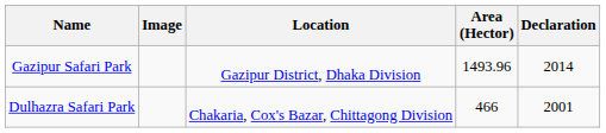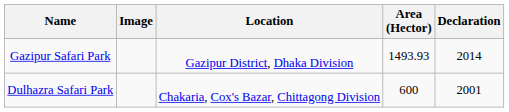Gazipur Safari Park | Area (Hector): 1493.96 -> 1493.93
Dulhazra Safari Park | Area (Hector): 466 -> 600
